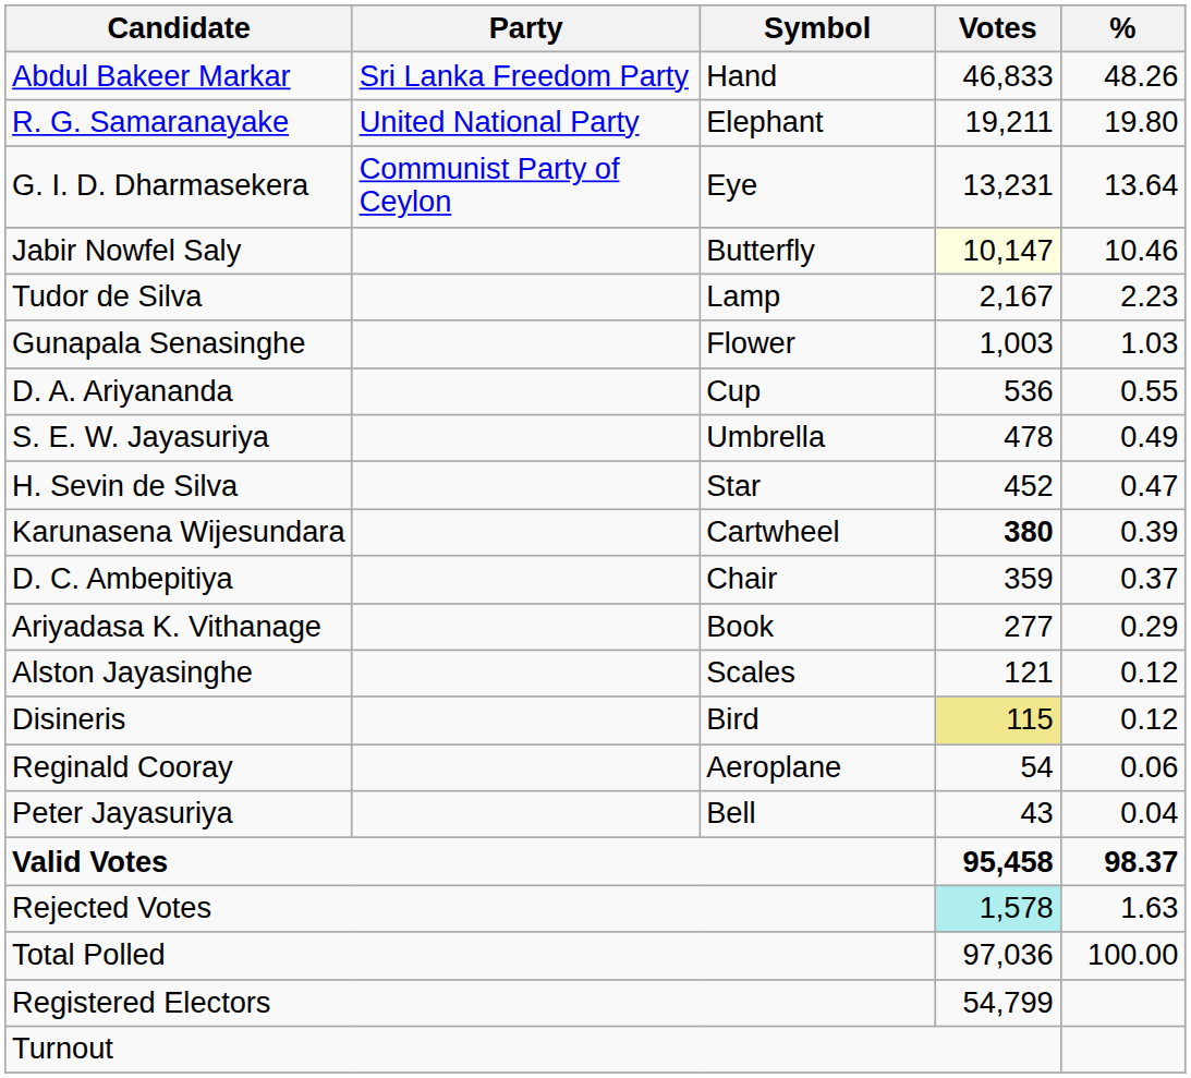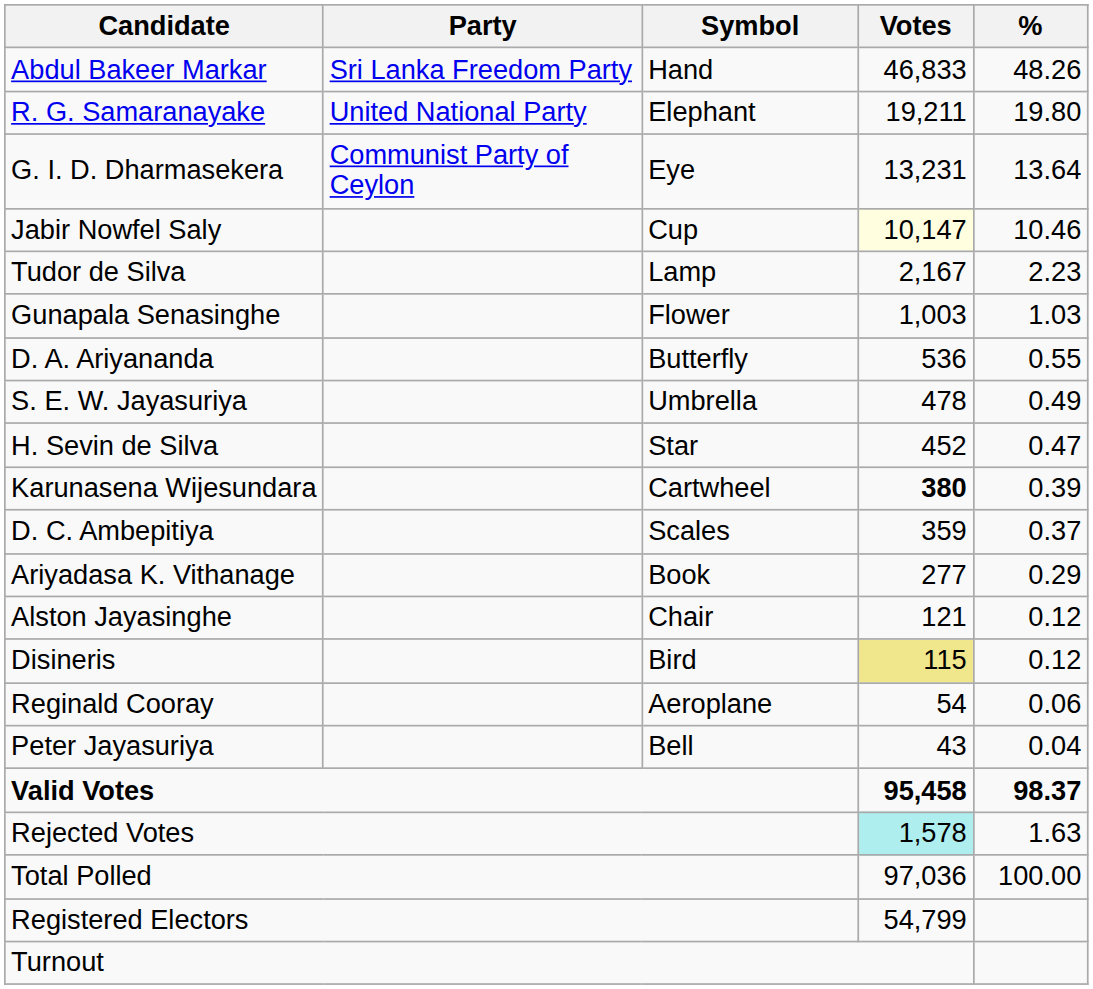Jabir Nowfel Saly | Symbol: Butterfly -> Cup
D. A. Ariyananda | Symbol: Cup -> Butterfly
D. C. Ambepitiya | Symbol: Chair -> Scales
Alston Jayasinghe | Symbol: Scales -> Chair
